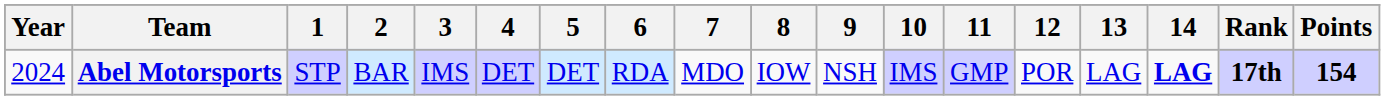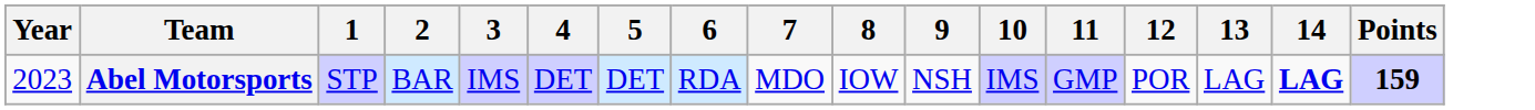- column: Rank | 17th
Abel Motorsports | Year: 2024 -> 2023
Abel Motorsports | Points: 154 -> 159
